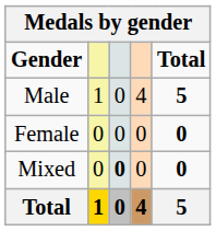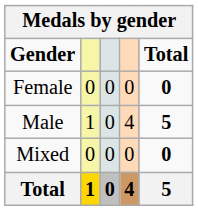rows swapped: Male <-> Female
Mixed | column 3: bold -> normal
